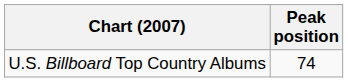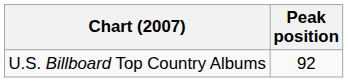U.S. Billboard Top Country Albums | Peak position: 74 -> 92
